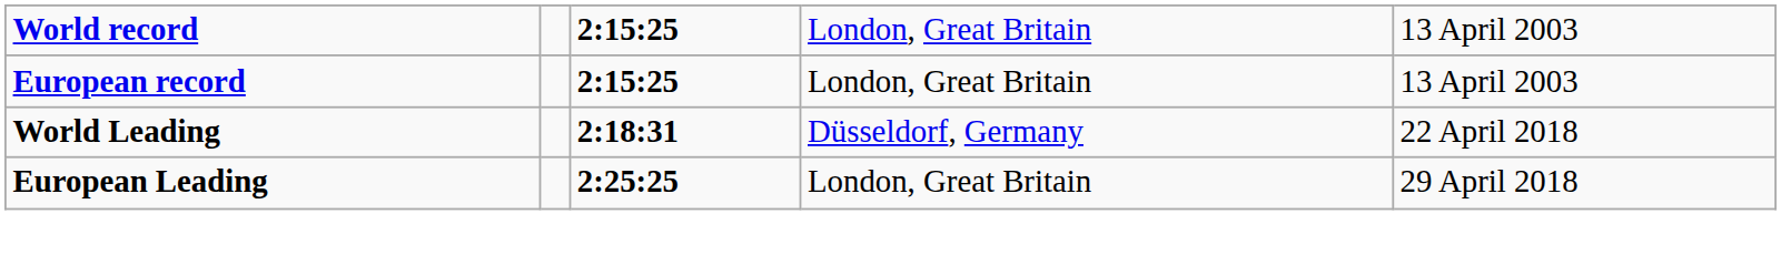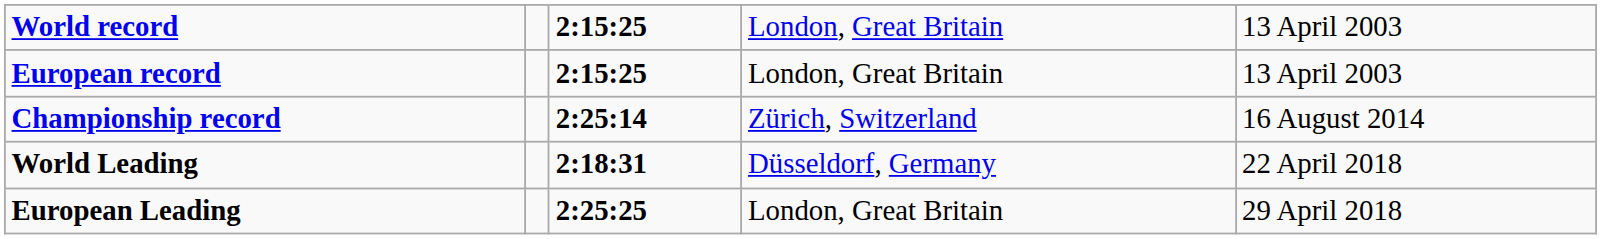+ row: Championship record | 2:25:14 | Zürich, Switzerland | 16 August 2014
